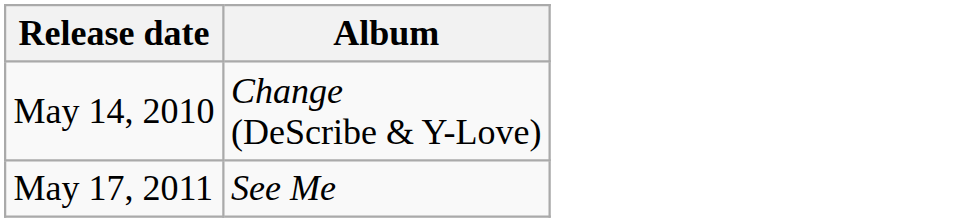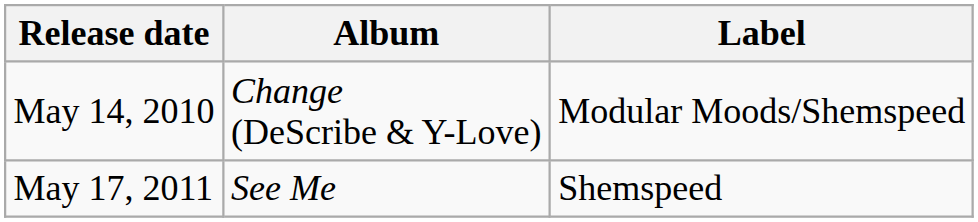+ column: Label | Modular Moods/Shemspeed | Shemspeed
